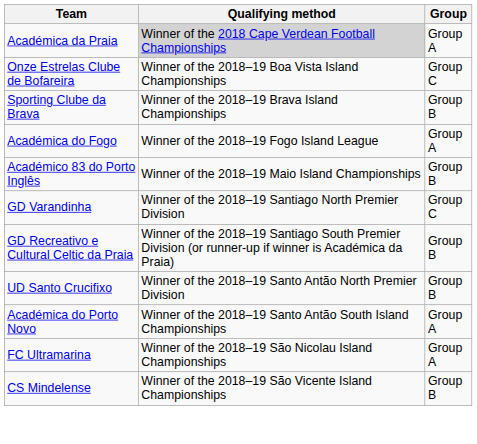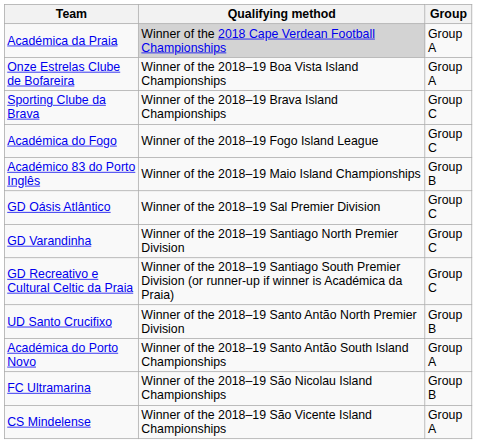Onze Estrelas Clube de Bofareira | Group: Group C -> Group A
Sporting Clube da Brava | Group: Group B -> Group C
Académica do Fogo | Group: Group A -> Group C
+ row: GD Oásis Atlântico | Winner of the 2018–19 Sal Premier Division | Group C
GD Recreativo e Cultural Celtic da Praia | Group: Group B -> Group C
FC Ultramarina | Group: Group A -> Group B
CS Mindelense | Group: Group B -> Group A
